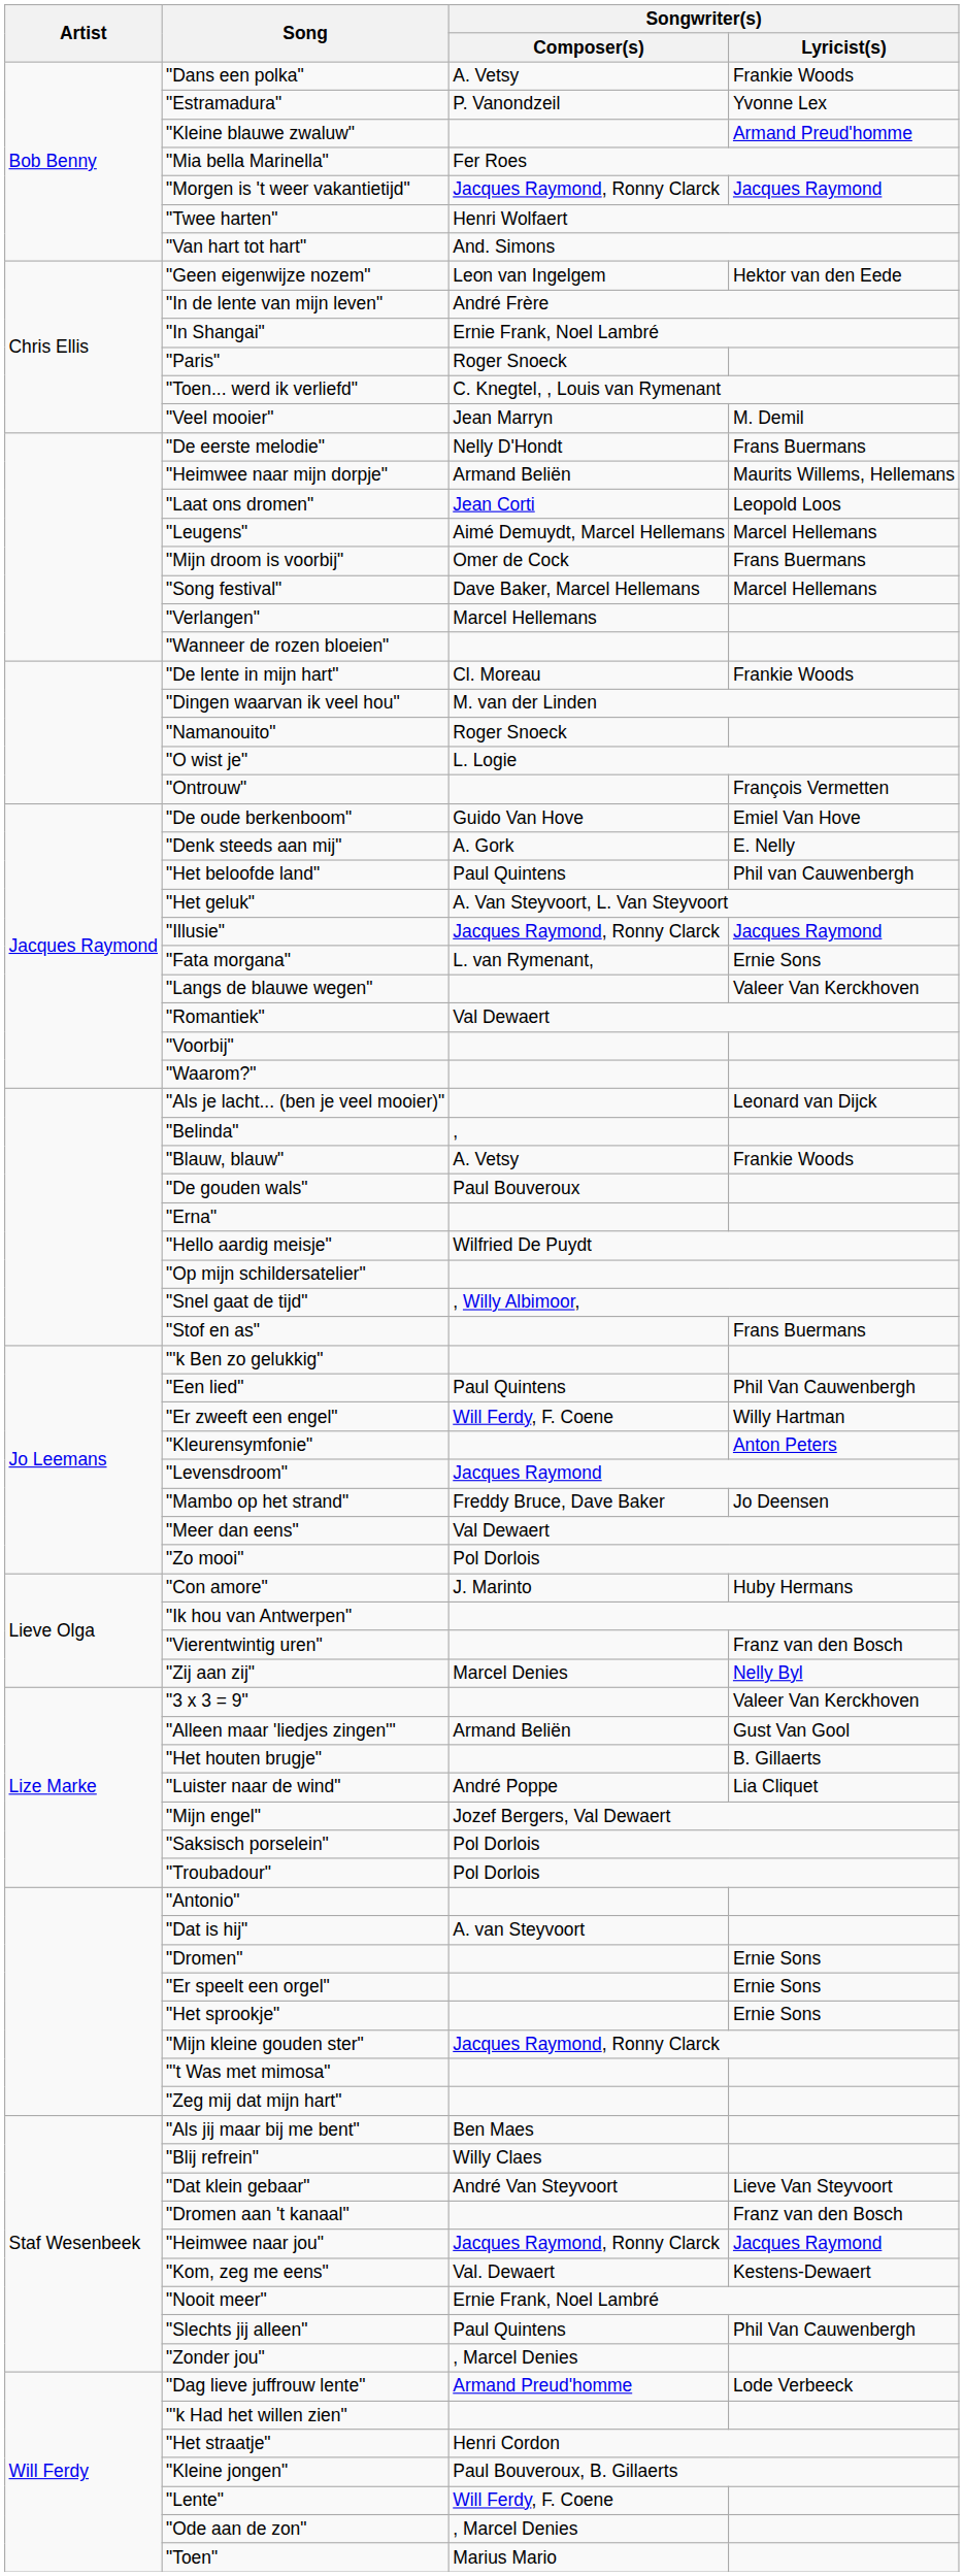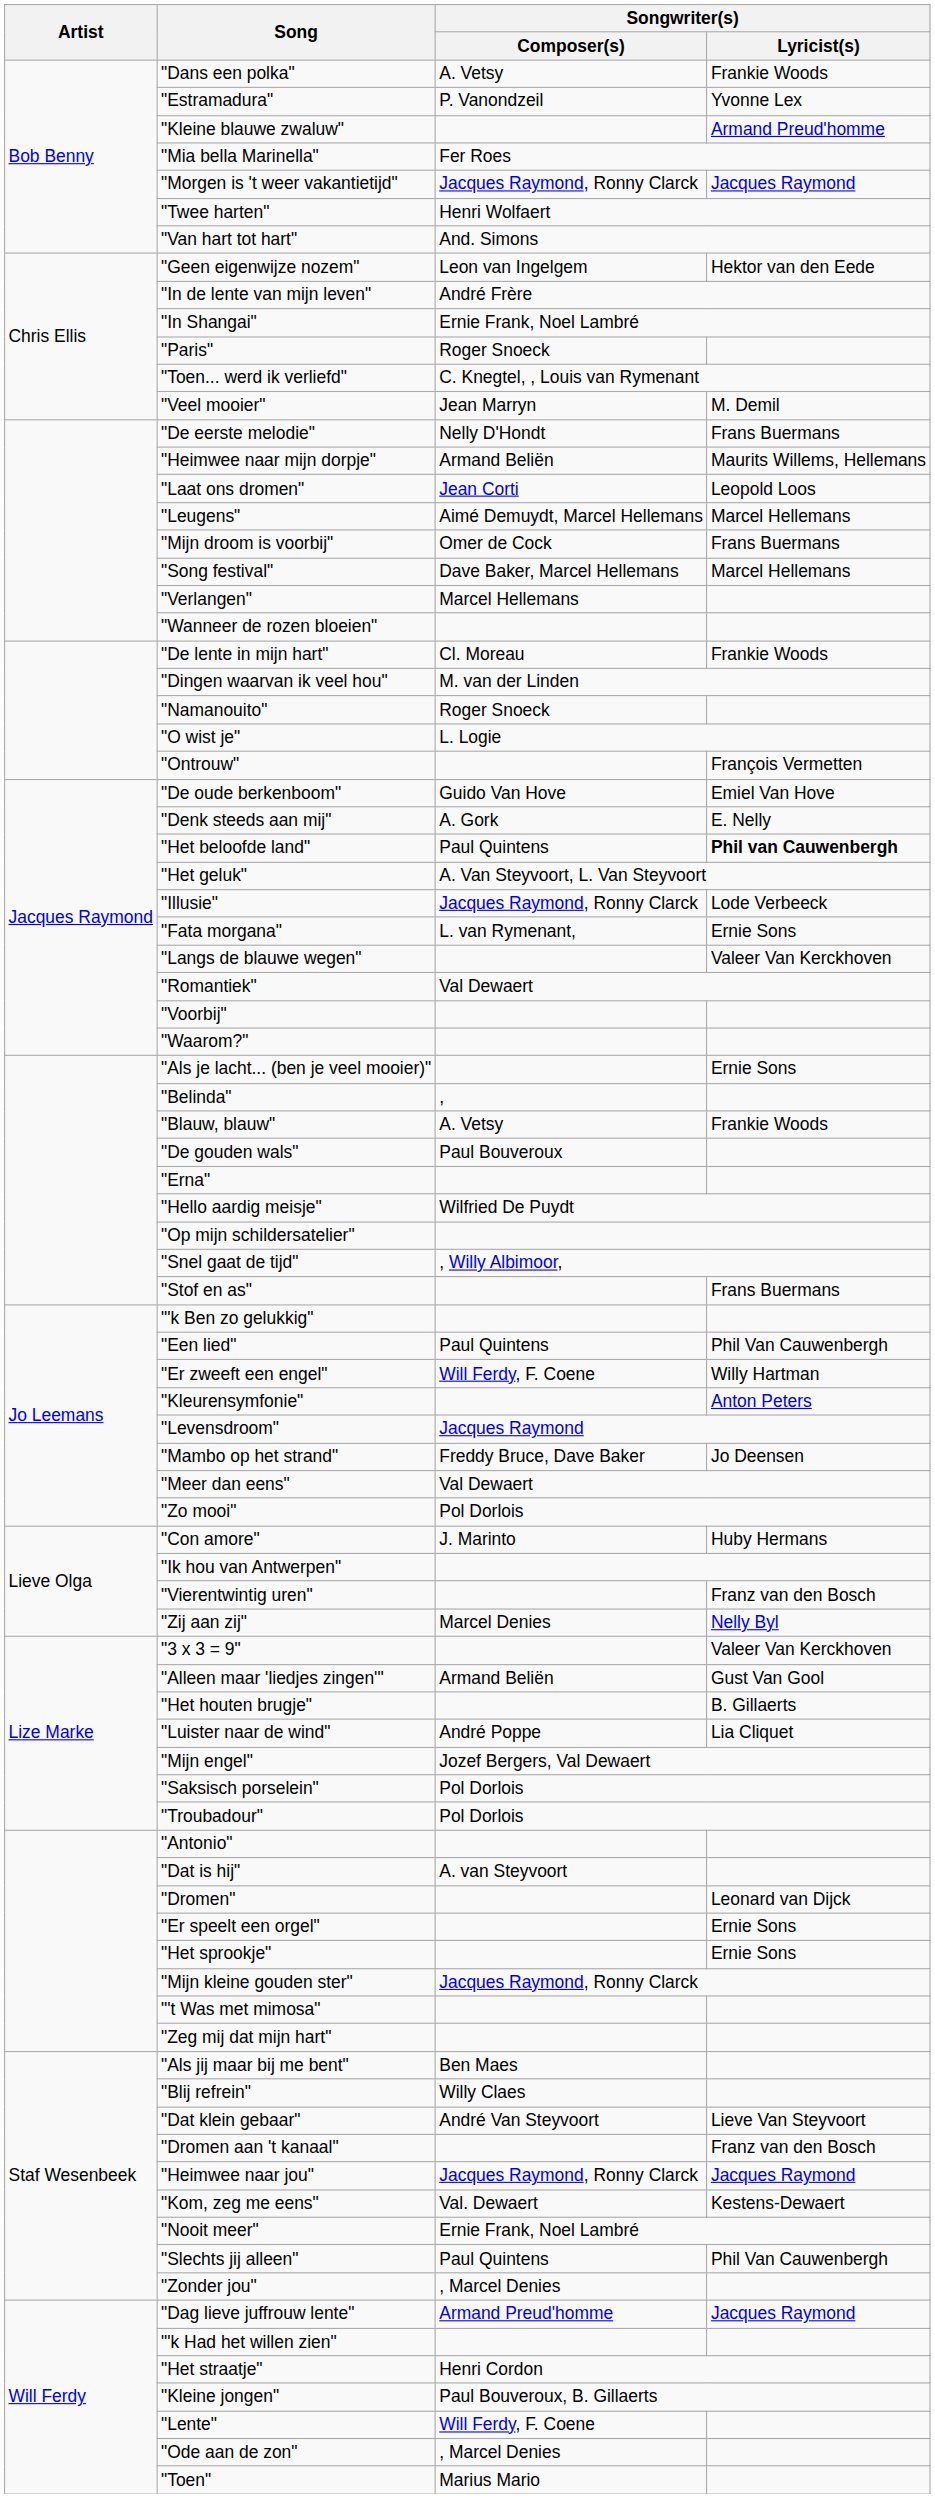"Het beloofde land" | Songwriter(s) / Lyricist(s): normal -> bold
"Illusie" | Songwriter(s) / Lyricist(s): Jacques Raymond -> Lode Verbeeck
"Als je lacht... (ben je veel mooier)" | Songwriter(s) / Lyricist(s): Leonard van Dijck -> Ernie Sons
"Dromen" | Songwriter(s) / Lyricist(s): Ernie Sons -> Leonard van Dijck
"Dag lieve juffrouw lente" | Songwriter(s) / Lyricist(s): Lode Verbeeck -> Jacques Raymond
